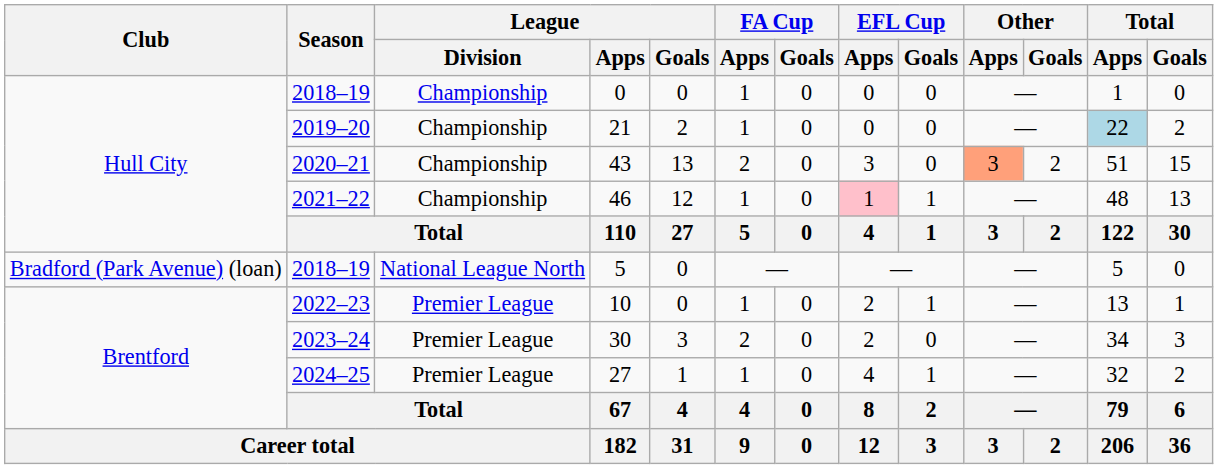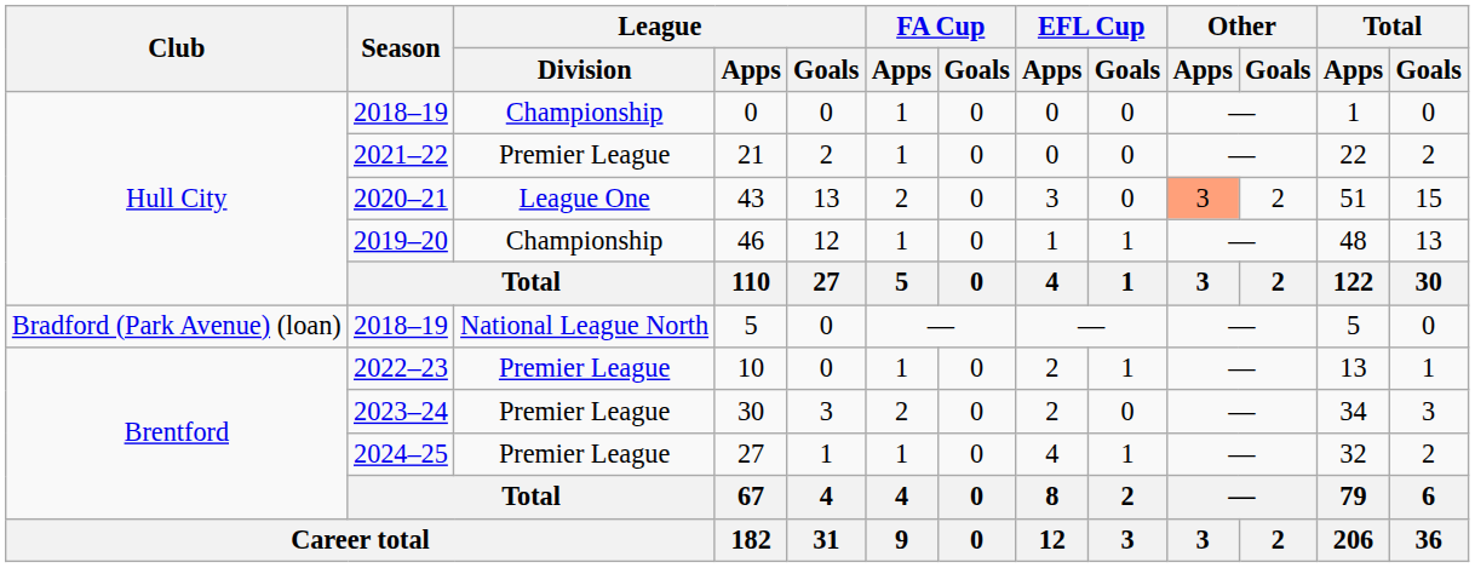21 | Season: 2019–20 -> 2021–22
21 | League / Division: Championship -> Premier League
21 | Total / Apps: lightblue background -> no background
43 | League / Division: Championship -> League One
46 | Season: 2021–22 -> 2019–20
46 | EFL Cup / Apps: pink background -> no background
